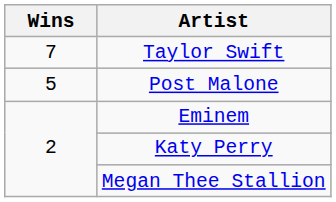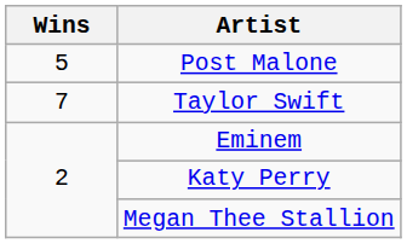rows swapped: Taylor Swift <-> Post Malone
